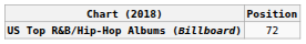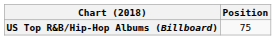US Top R&B/Hip-Hop Albums (Billboard) | Position: 72 -> 75
